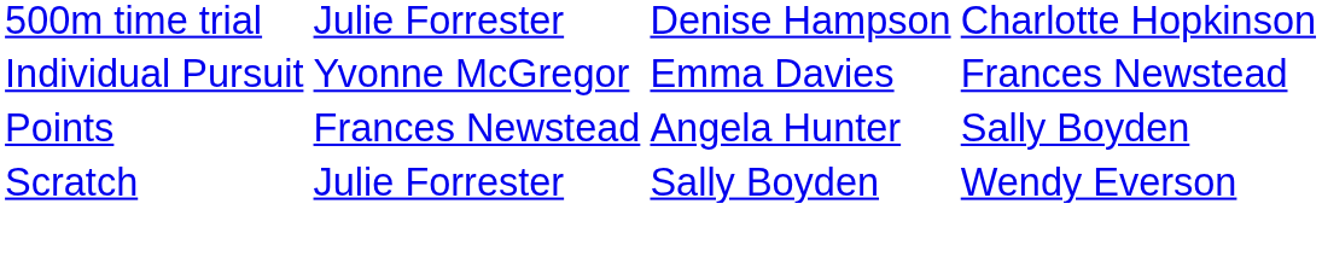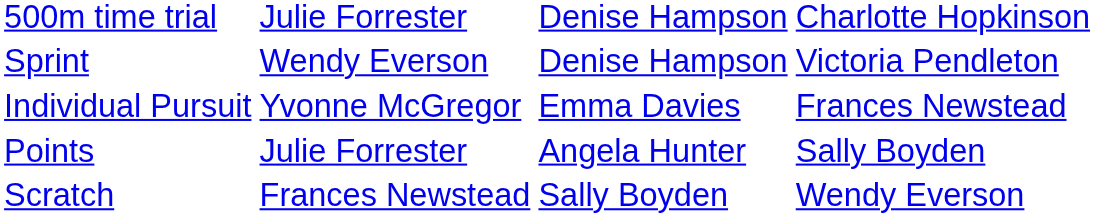+ row: Sprint | Wendy Everson | Denise Hampson | Victoria Pendleton
Points | column 2: Frances Newstead -> Julie Forrester
Scratch | column 2: Julie Forrester -> Frances Newstead
